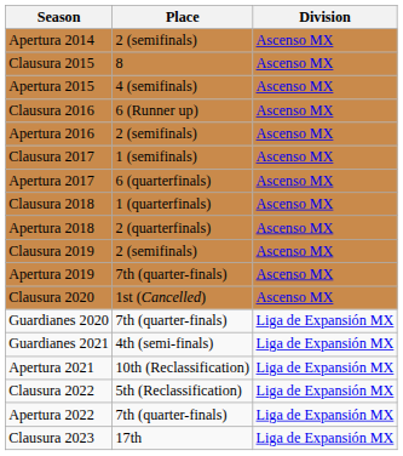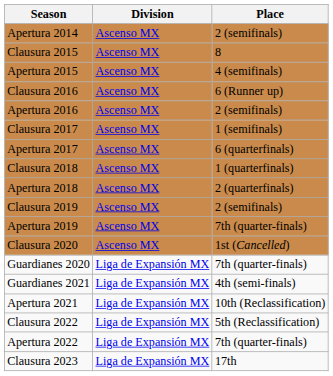columns swapped: Division <-> Place
